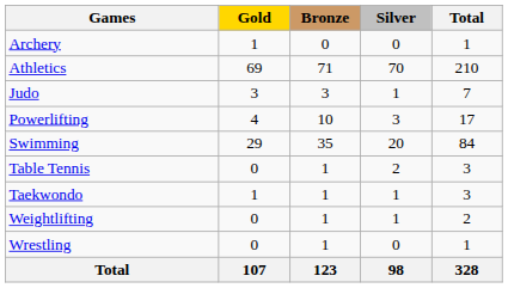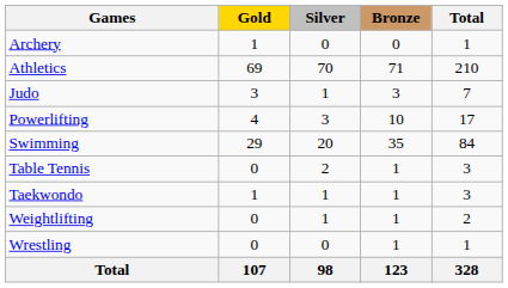columns swapped: Silver <-> Bronze
